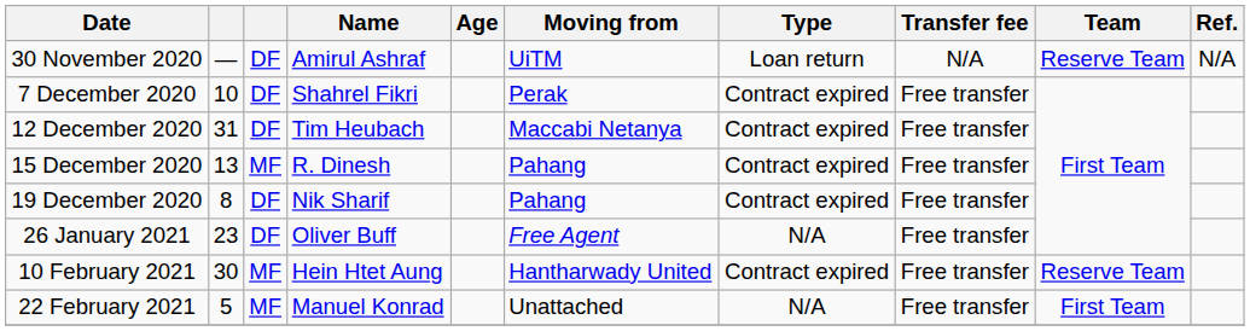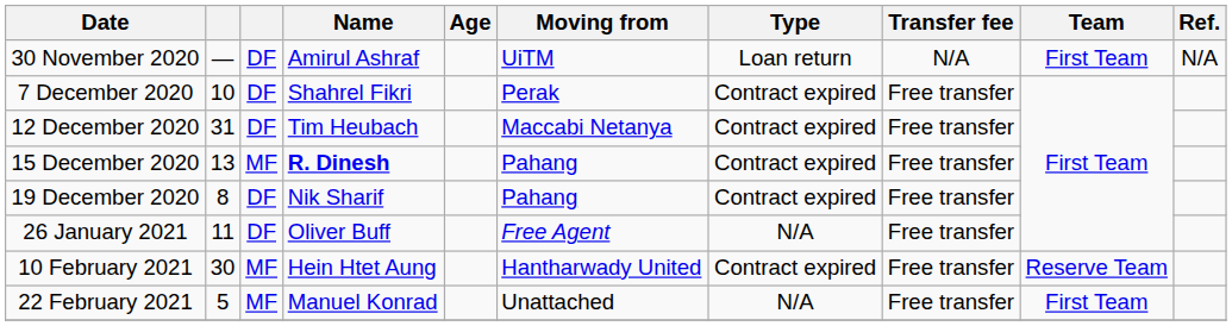30 November 2020 | Team: Reserve Team -> First Team
15 December 2020 | Name: normal -> bold
26 January 2021 | column 2: 23 -> 11
